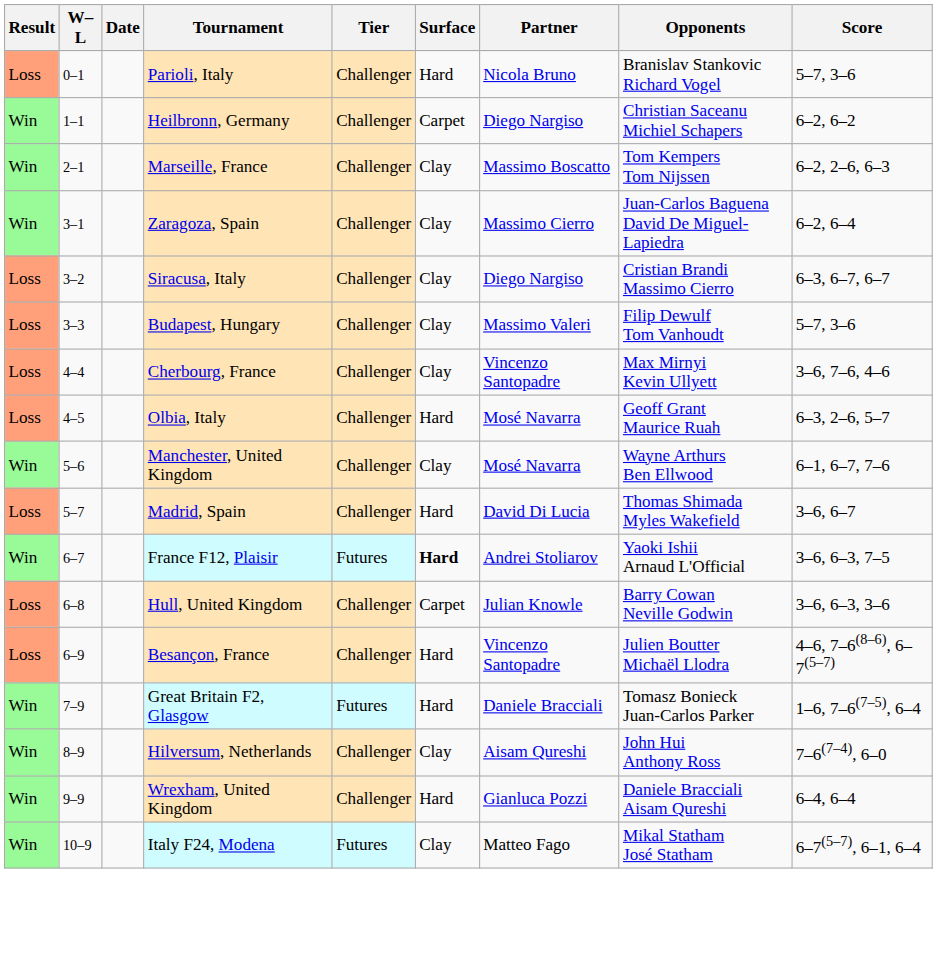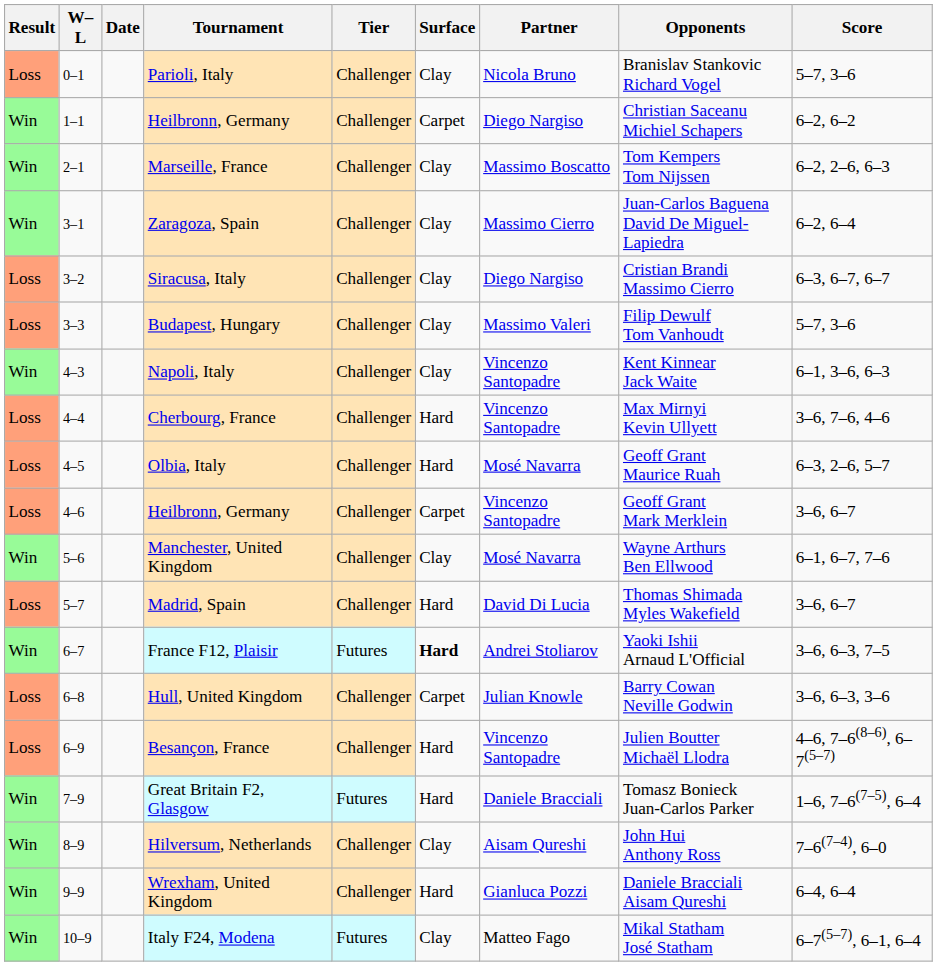Parioli, Italy | Surface: Hard -> Clay
+ row: Win | 4–3 | Napoli, Italy | Challenger | Clay | Vincenzo Santopadre | Kent Kinnear Jack Waite | 6–1, 3–6, 6–3
Cherbourg, France | Surface: Clay -> Hard
+ row: Loss | 4–6 | Heilbronn, Germany | Challenger | Carpet | Vincenzo Santopadre | Geoff Grant Mark Merklein | 3–6, 6–7
